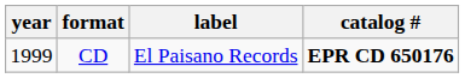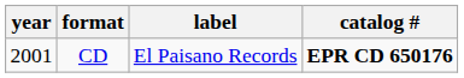CD | year: 1999 -> 2001
